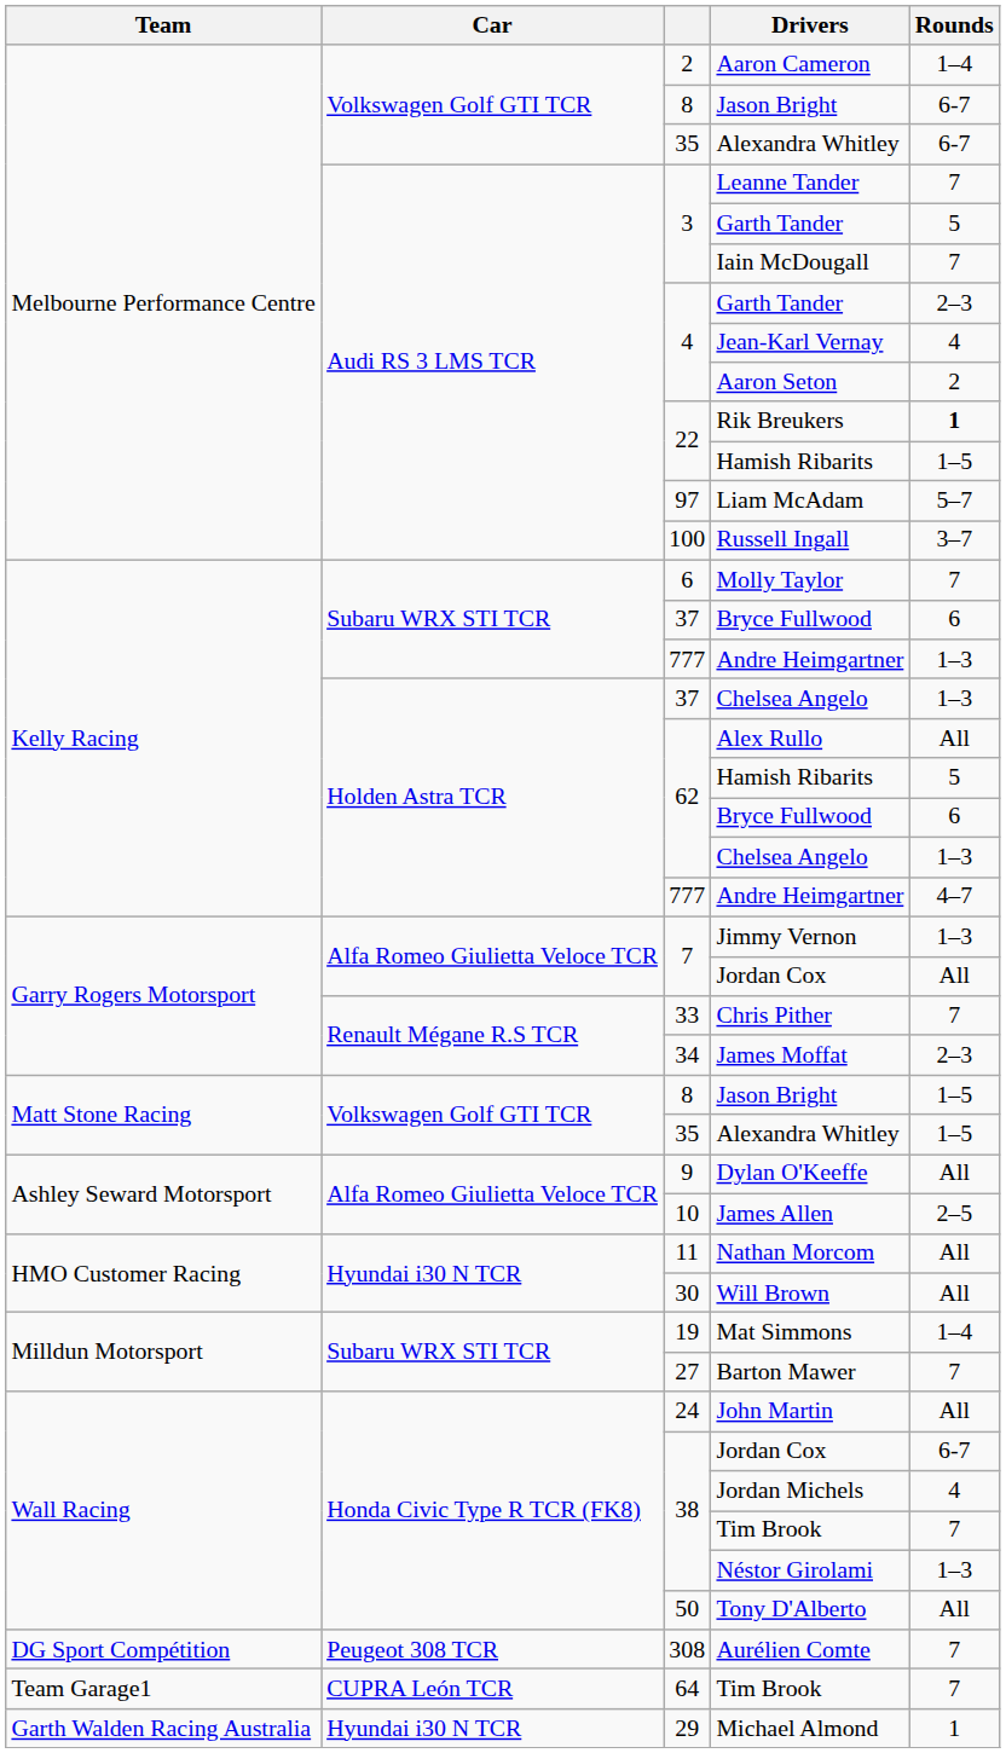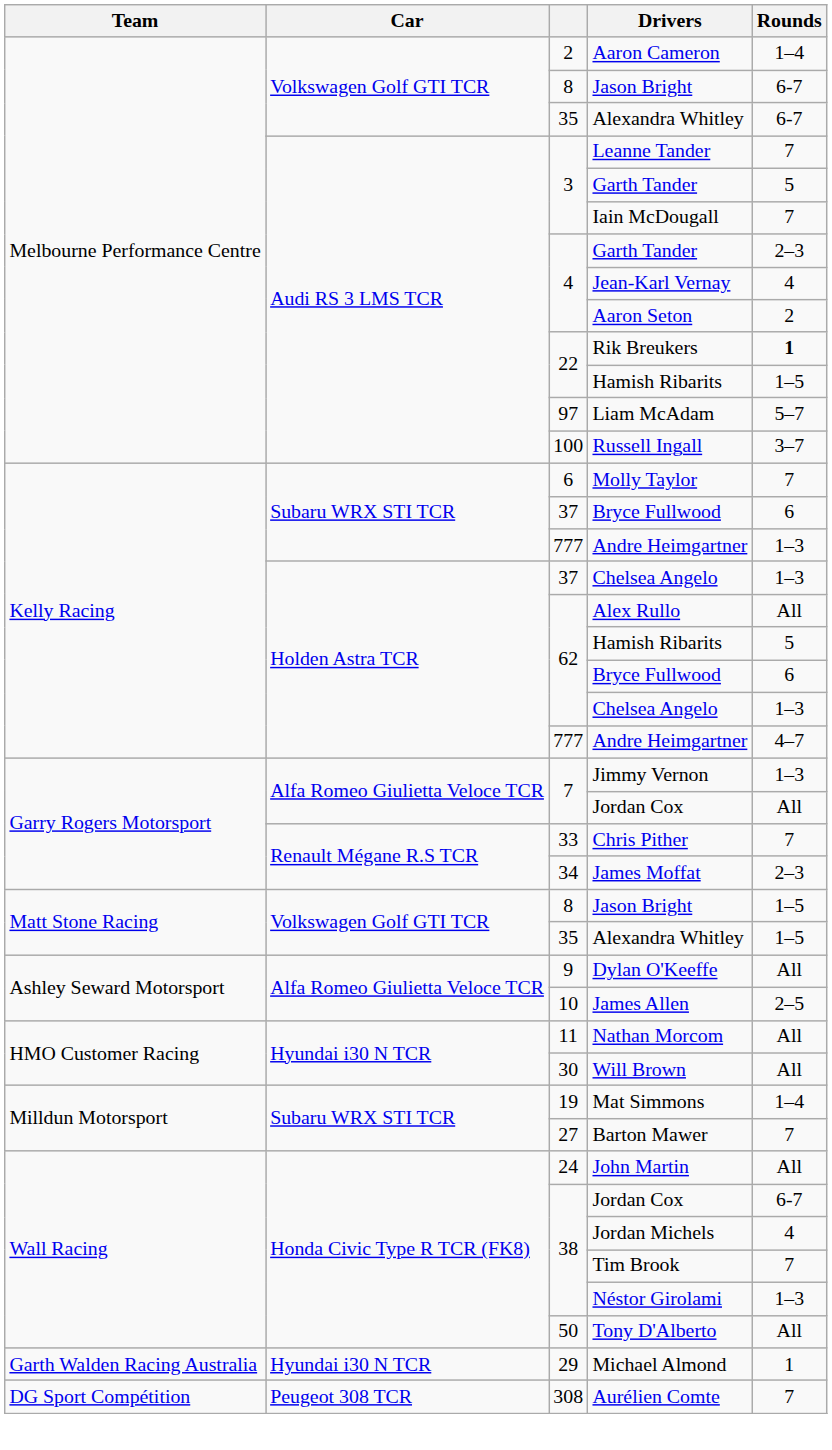rows swapped: Michael Almond <-> Aurélien Comte
- row: Team Garage1 | CUPRA León TCR | 64 | Tim Brook | 7
